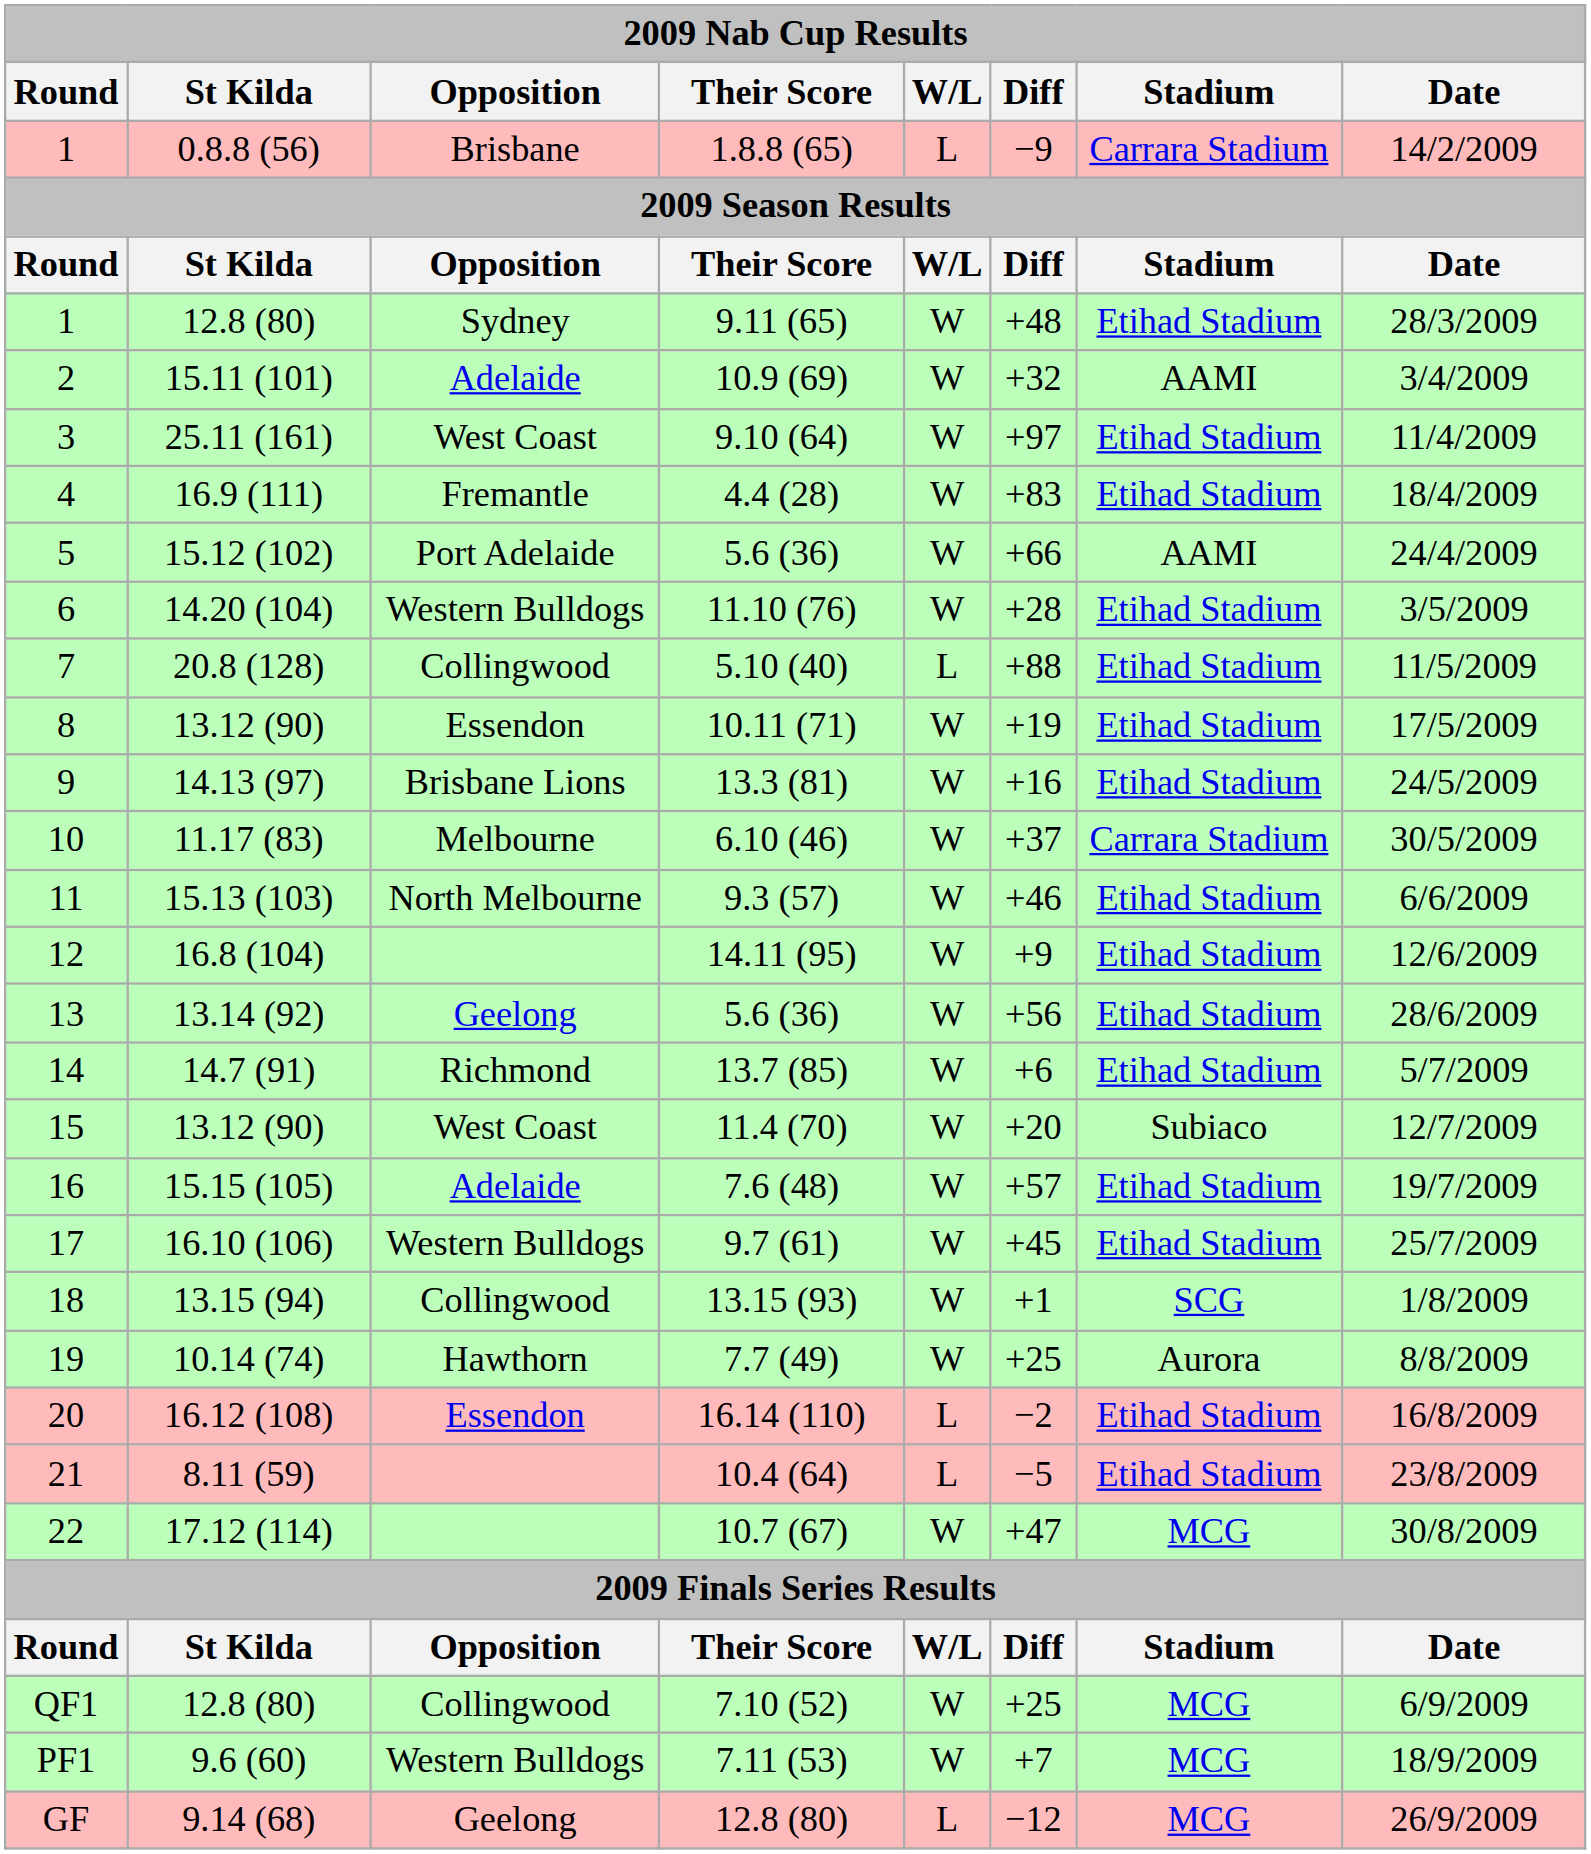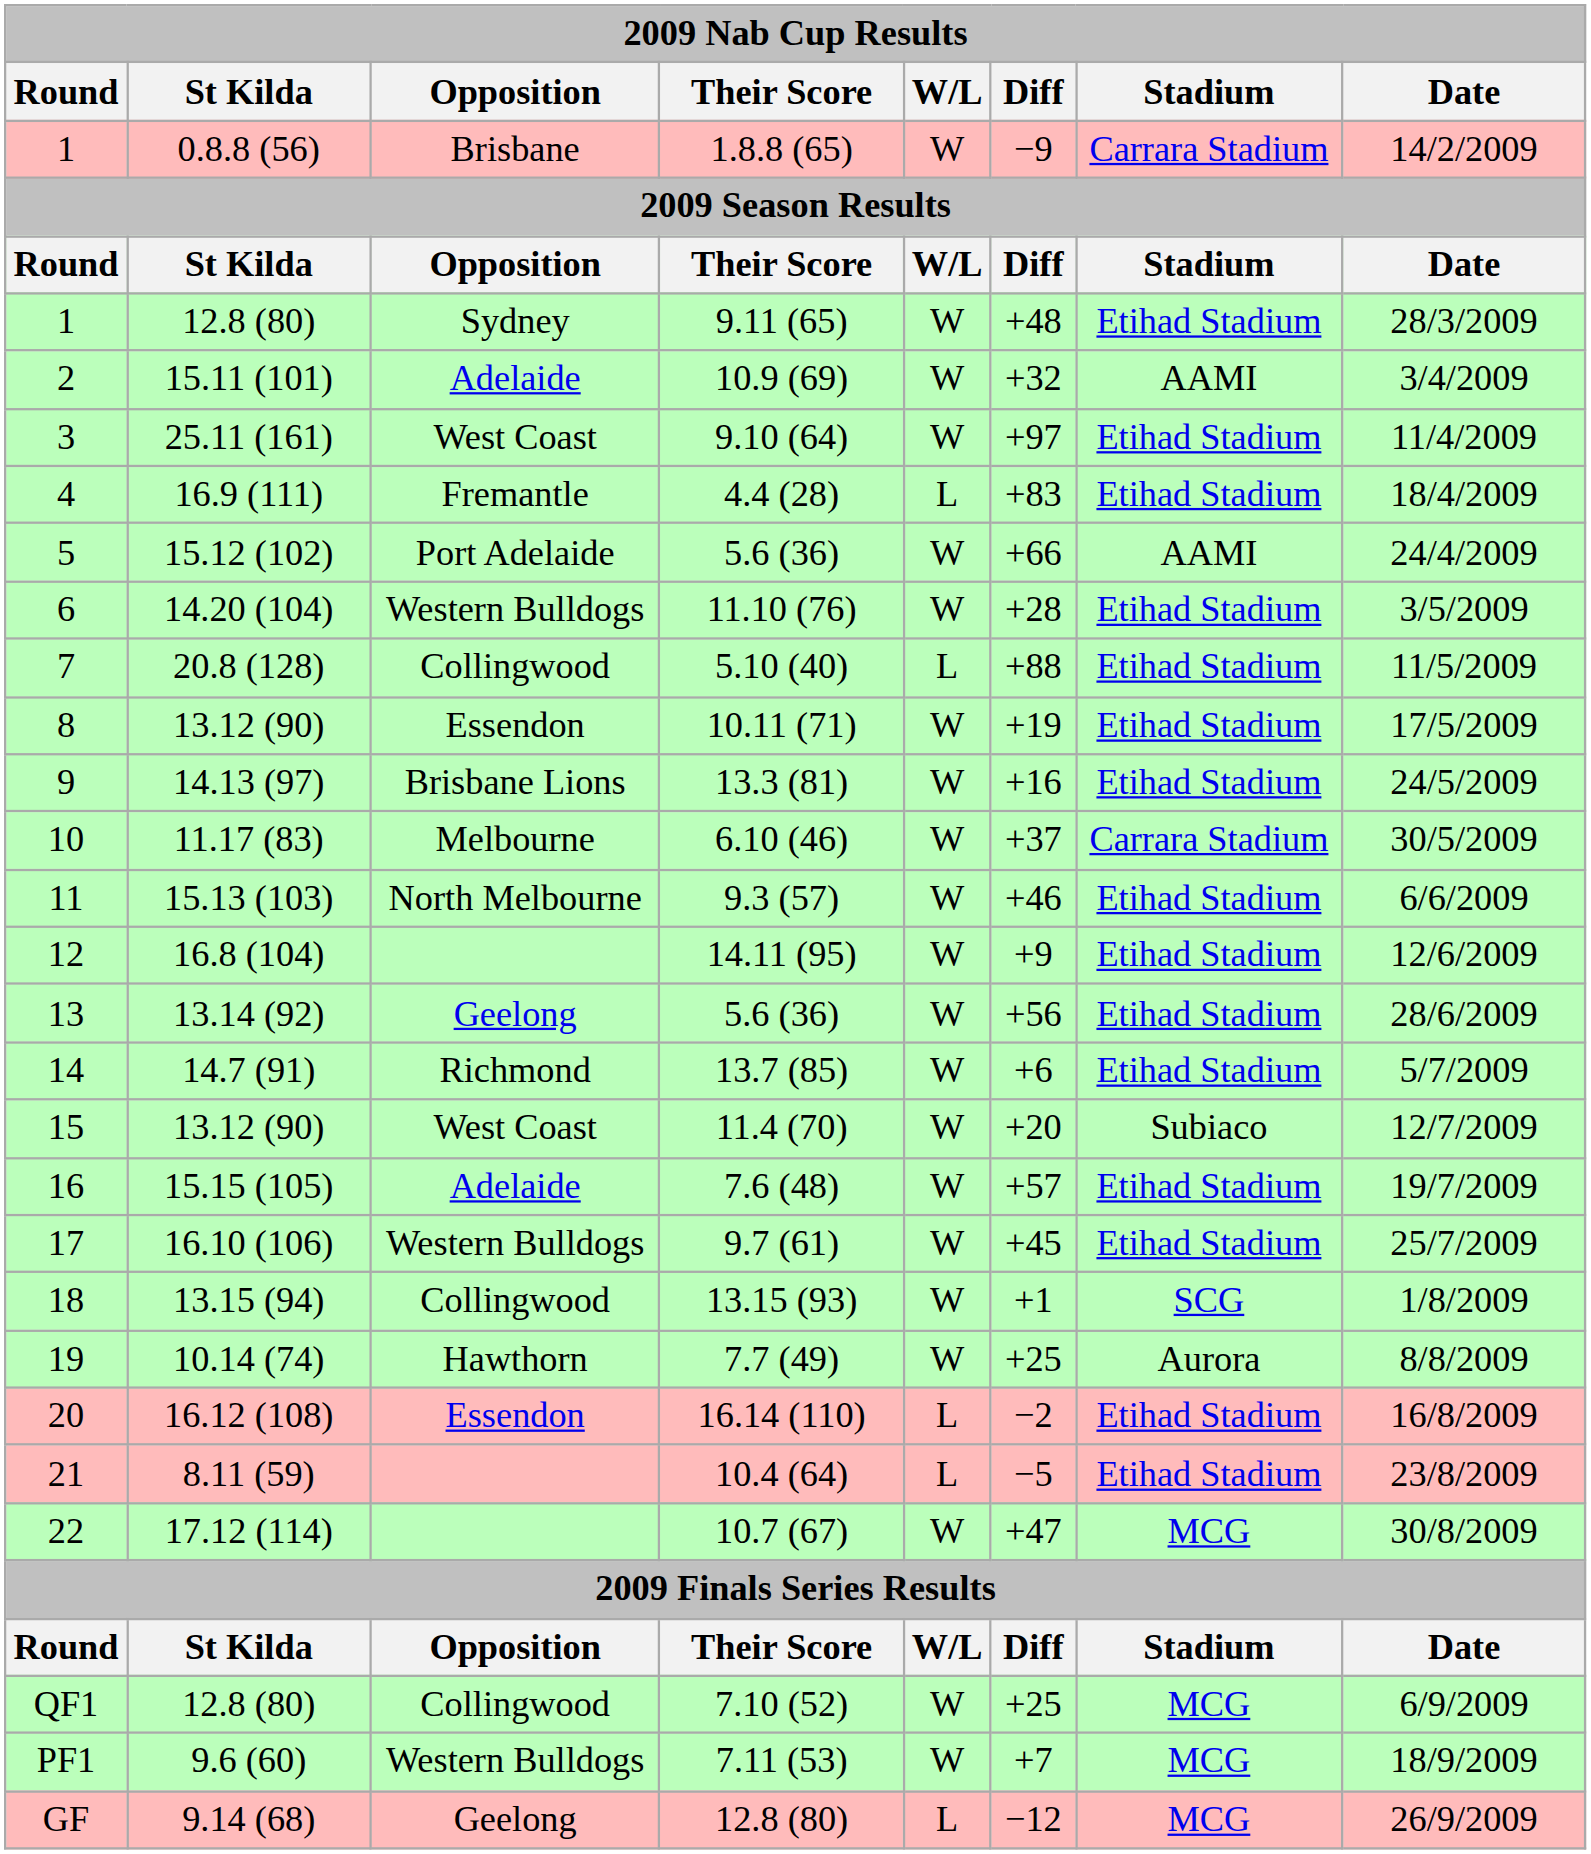1 / 1.8.8 (65) | W/L: L -> W
4 | W/L: W -> L
